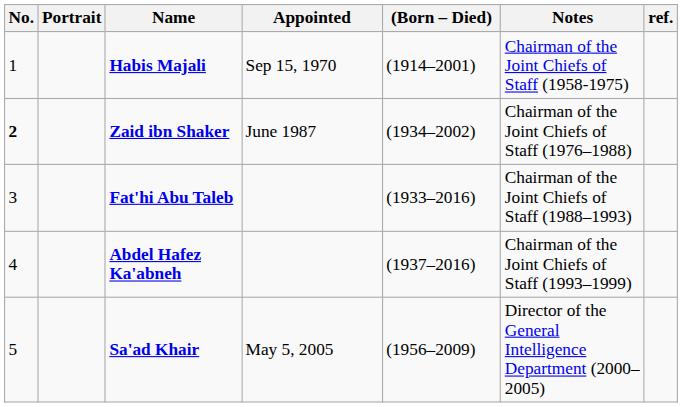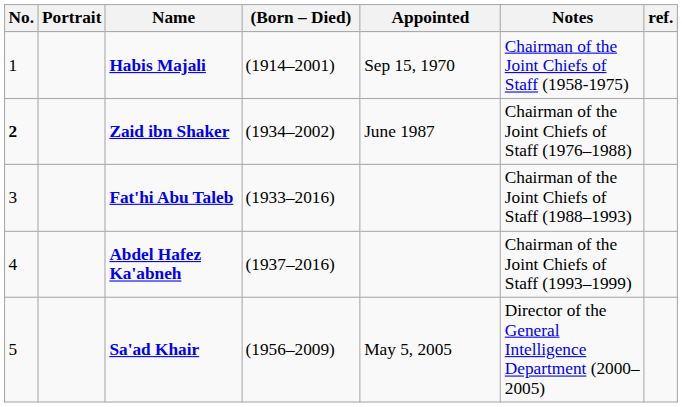columns swapped: (Born – Died) <-> Appointed
